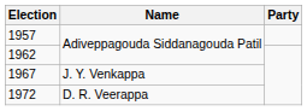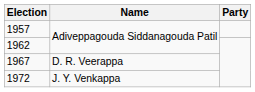1967 | Name: J. Y. Venkappa -> D. R. Veerappa
1972 | Name: D. R. Veerappa -> J. Y. Venkappa
